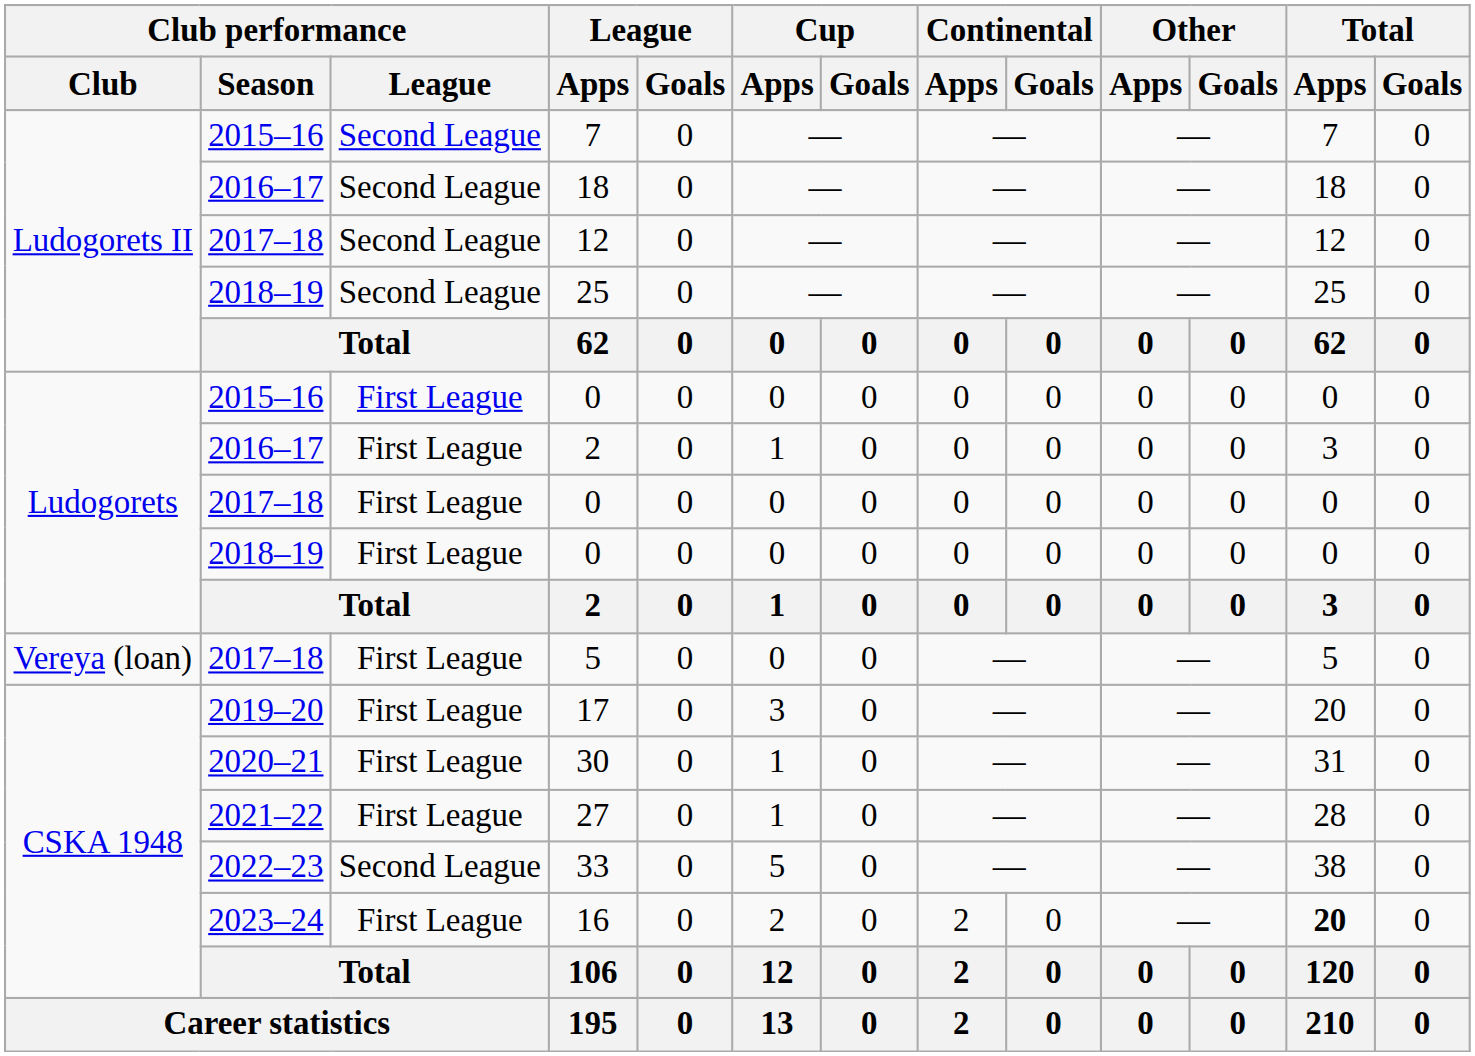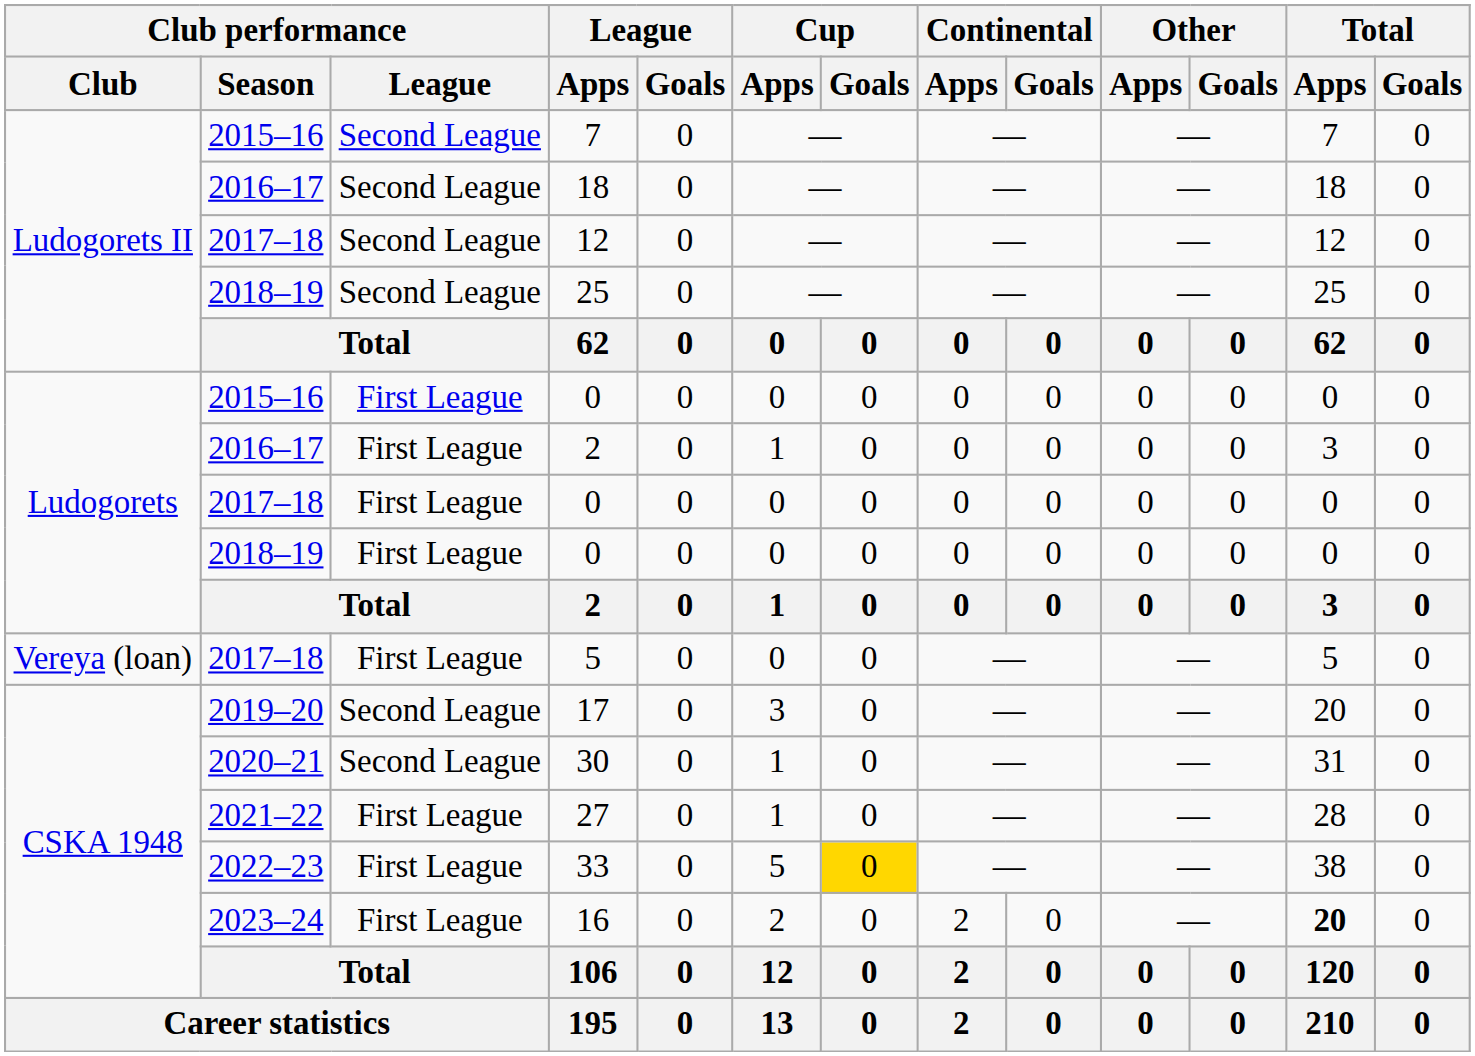17 | Club performance / League: First League -> Second League
30 | Club performance / League: First League -> Second League
33 | Club performance / League: Second League -> First League
33 | Cup / Goals: no background -> gold background
